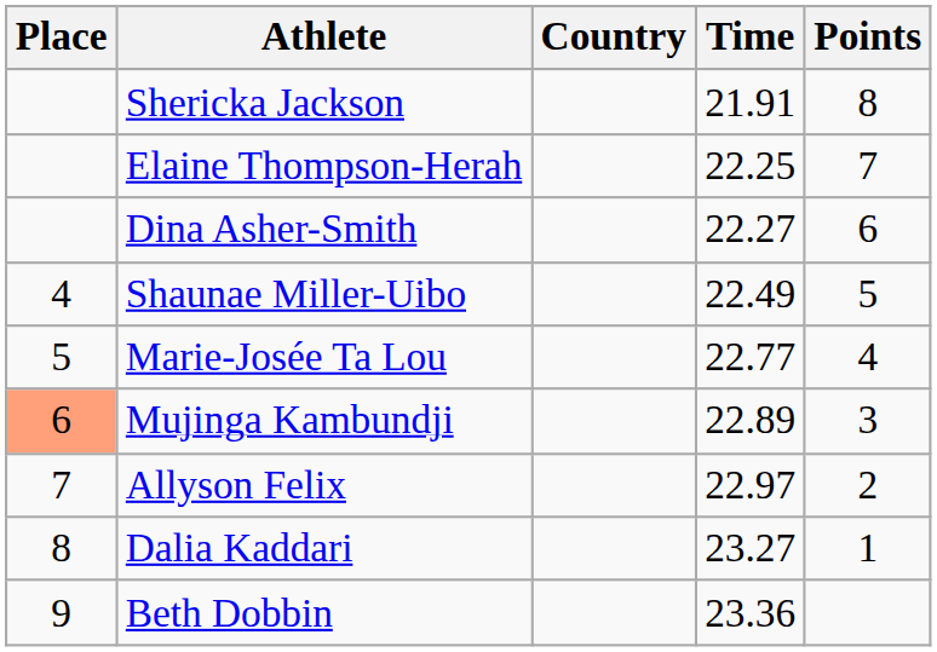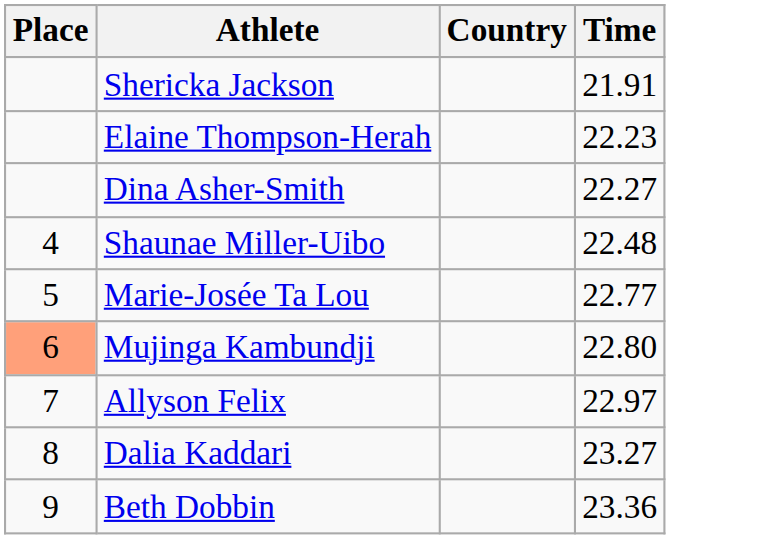- column: Points | 8 | 7 | 6 | 5 | 4 | 3 | 2 | 1
Elaine Thompson-Herah | Time: 22.25 -> 22.23
Shaunae Miller-Uibo | Time: 22.49 -> 22.48
Mujinga Kambundji | Time: 22.89 -> 22.80
